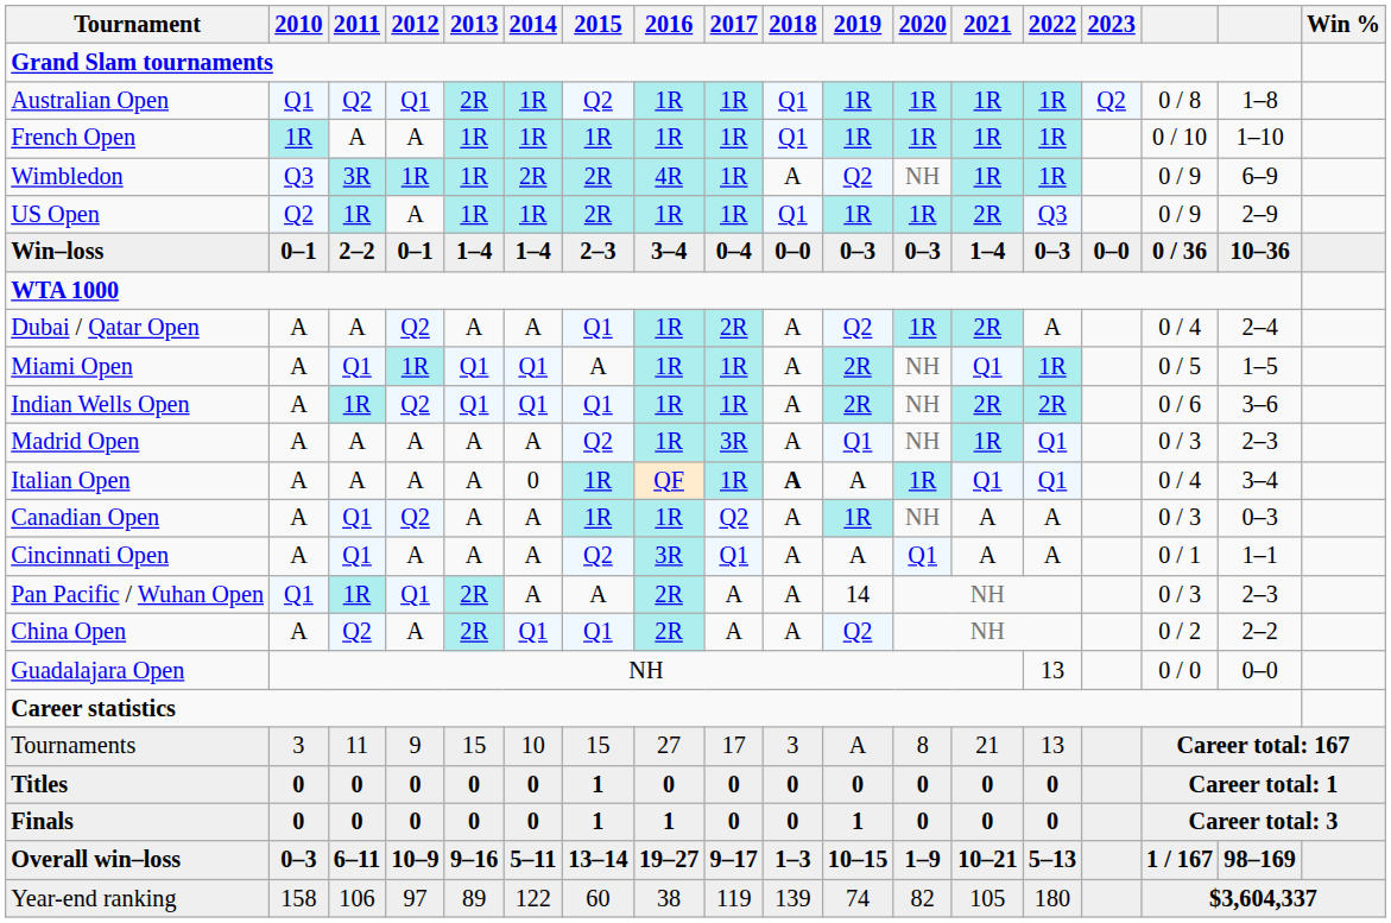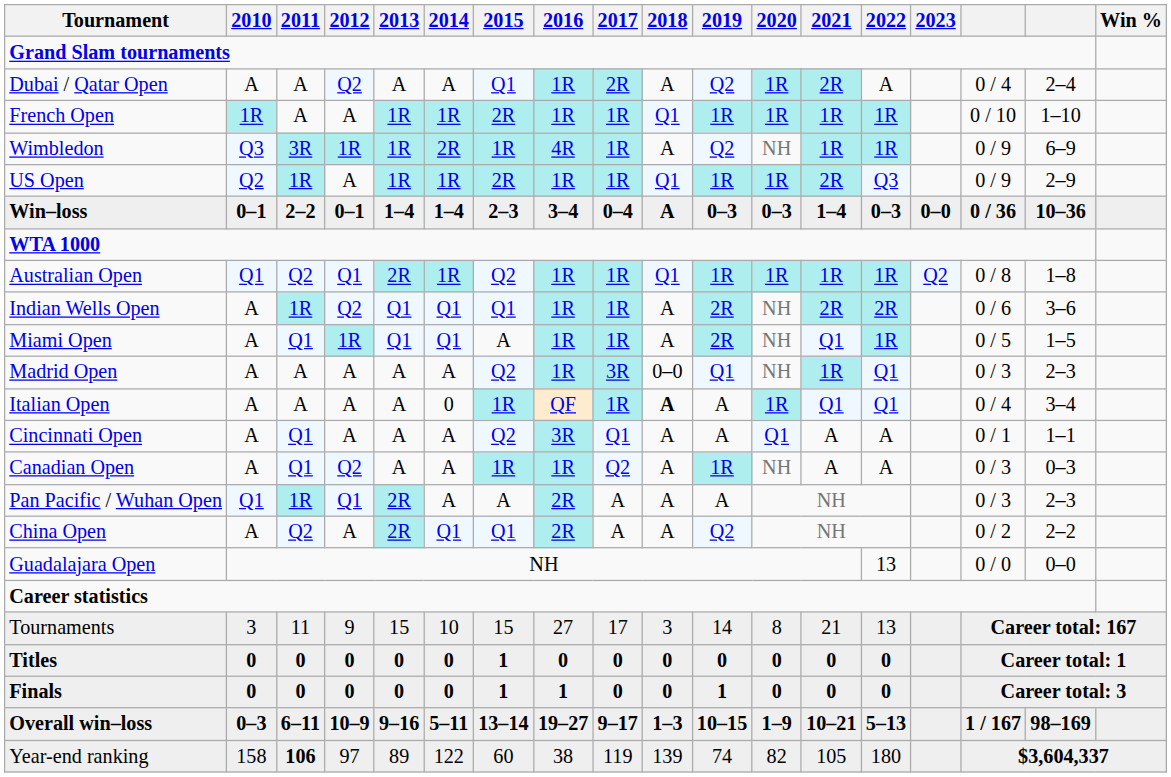rows swapped: Australian Open <-> Dubai / Qatar Open
French Open | 2015: 1R -> 2R
Wimbledon | 2015: 2R -> 1R
Win–loss | 2018: 0–0 -> A
rows swapped: Indian Wells Open <-> Miami Open
Madrid Open | 2018: A -> 0–0
rows swapped: Canadian Open <-> Cincinnati Open
Pan Pacific / Wuhan Open | 2019: 14 -> A
Tournaments | 2019: A -> 14
Year-end ranking | 2011: normal -> bold
